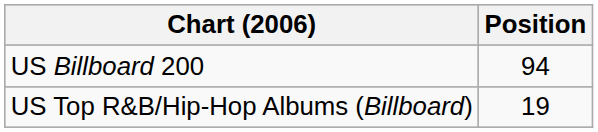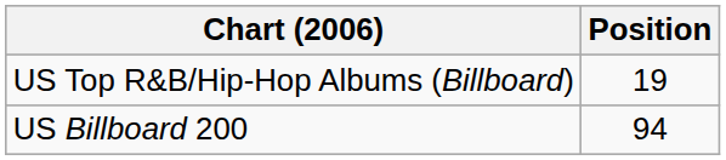rows swapped: US Billboard 200 <-> US Top R&B/Hip-Hop Albums (Billboard)
